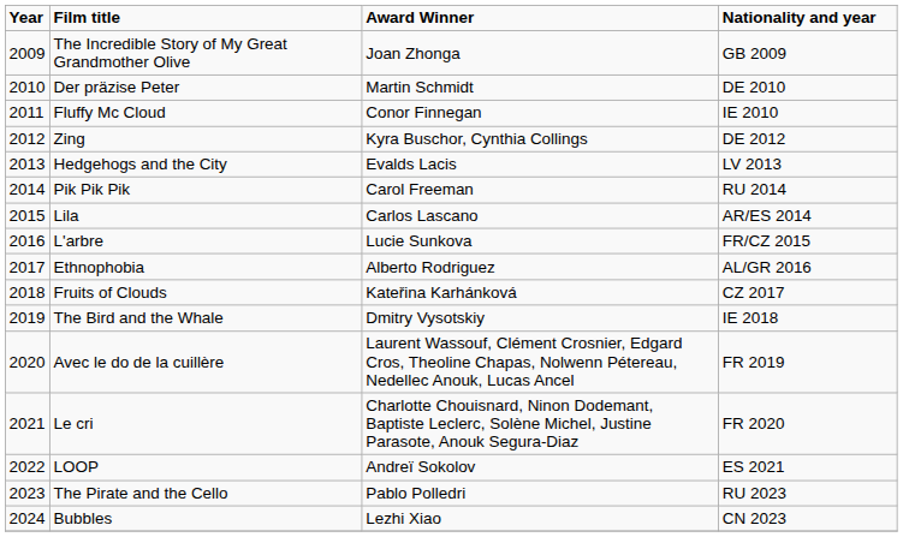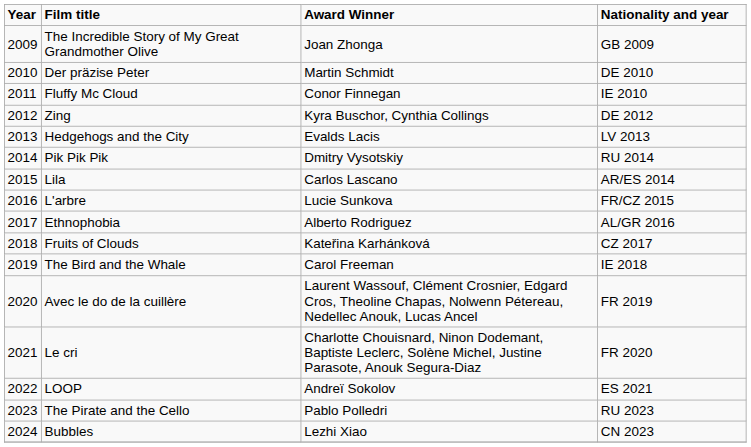Pik Pik Pik | Award Winner: Carol Freeman -> Dmitry Vysotskiy
The Bird and the Whale | Award Winner: Dmitry Vysotskiy -> Carol Freeman
